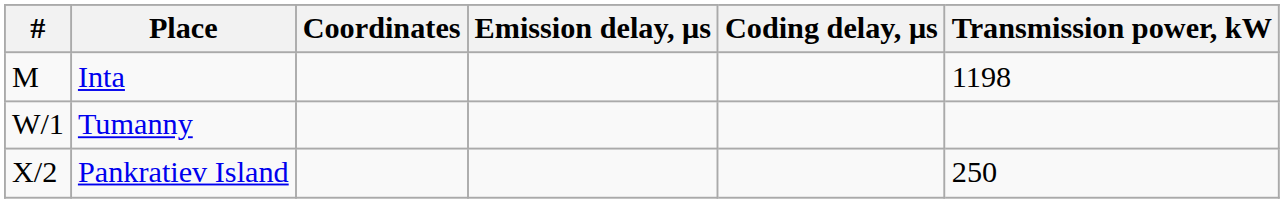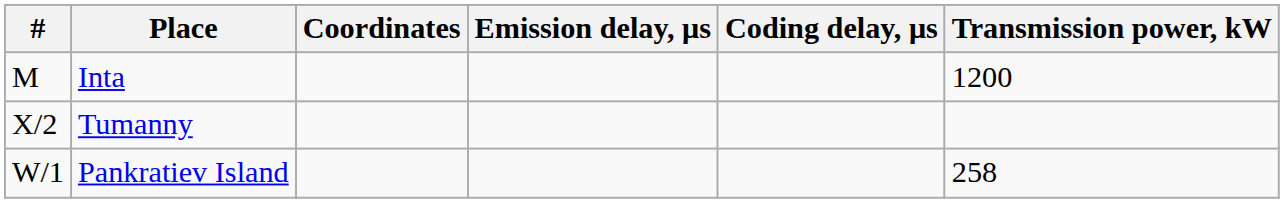Inta | Transmission power, kW: 1198 -> 1200
Tumanny | #: W/1 -> X/2
Pankratiev Island | #: X/2 -> W/1
Pankratiev Island | Transmission power, kW: 250 -> 258
